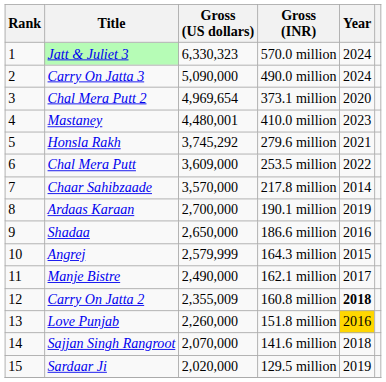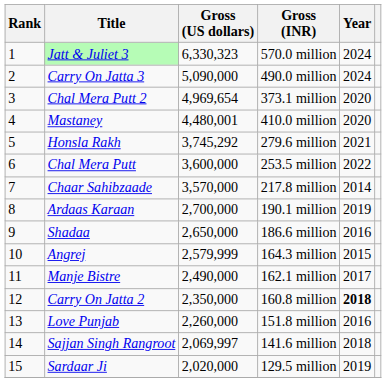Mastaney | Year: 2023 -> 2020
Chal Mera Putt | Gross (US dollars): 3,609,000 -> 3,600,000
Carry On Jatta 2 | Gross (US dollars): 2,355,009 -> 2,350,000
Love Punjab | Year: gold background -> no background
Sajjan Singh Rangroot | Gross (US dollars): 2,070,000 -> 2,069,997
